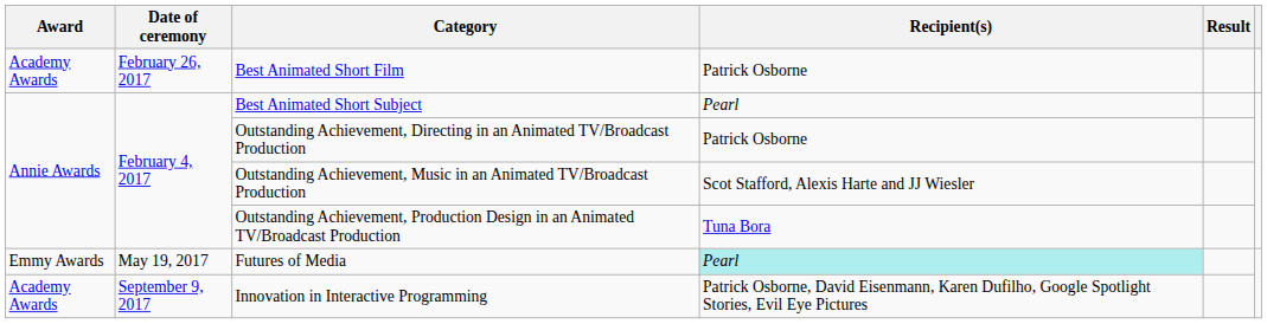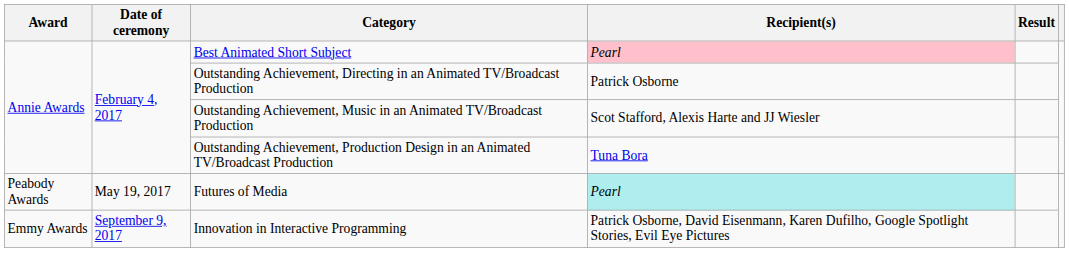- row: Academy Awards | February 26, 2017 | Best Animated Short Film | Patrick Osborne
Best Animated Short Subject | Recipient(s): no background -> pink background
Futures of Media | Award: Emmy Awards -> Peabody Awards
Innovation in Interactive Programming | Award: Academy Awards -> Emmy Awards
